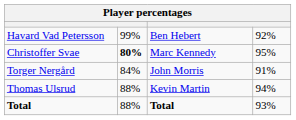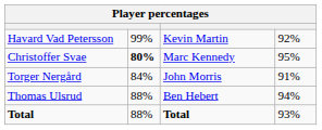Havard Vad Petersson | column 3: Ben Hebert -> Kevin Martin
Thomas Ulsrud | column 3: Kevin Martin -> Ben Hebert
